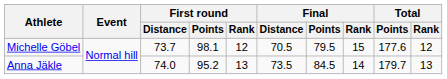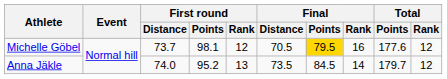Michelle Göbel | Final / Points: no background -> gold background
Michelle Göbel | Final / Rank: 15 -> 16
Anna Jäkle | Total / Rank: 13 -> 12
